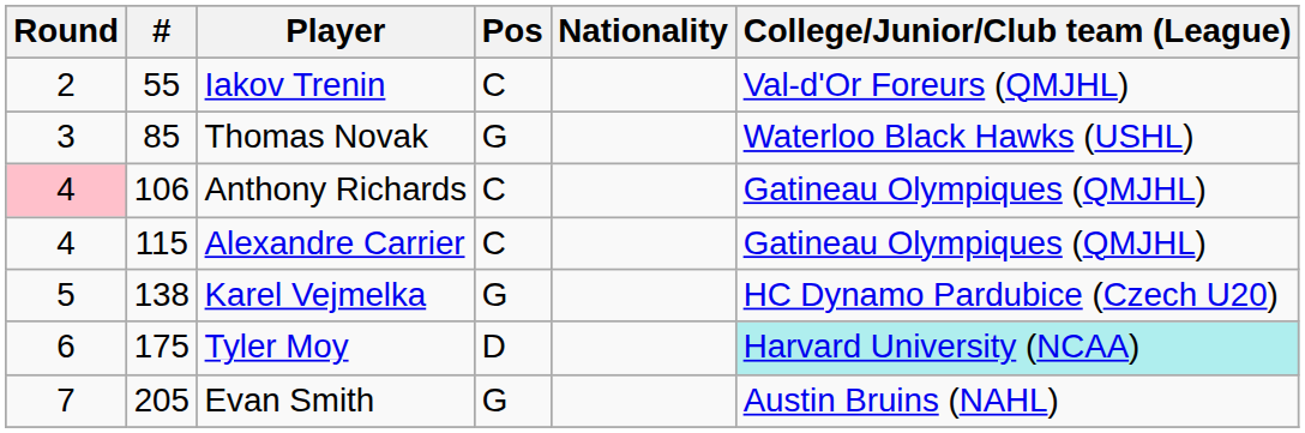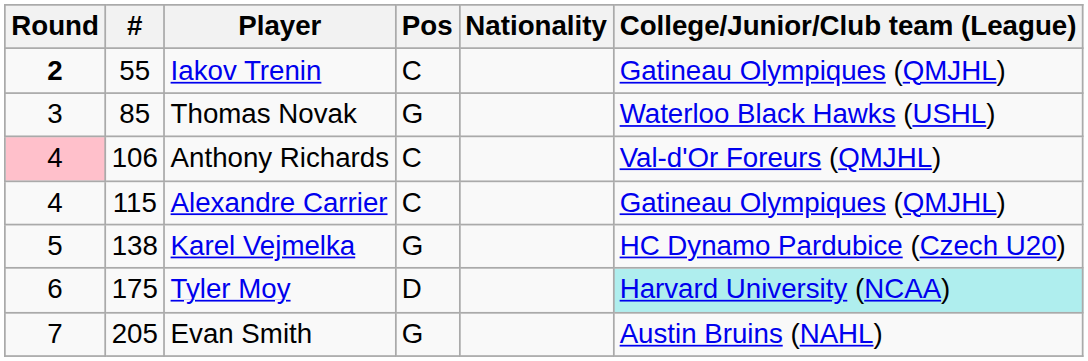Iakov Trenin | Round: normal -> bold
Iakov Trenin | College/Junior/Club team (League): Val-d'Or Foreurs (QMJHL) -> Gatineau Olympiques (QMJHL)
Anthony Richards | College/Junior/Club team (League): Gatineau Olympiques (QMJHL) -> Val-d'Or Foreurs (QMJHL)
